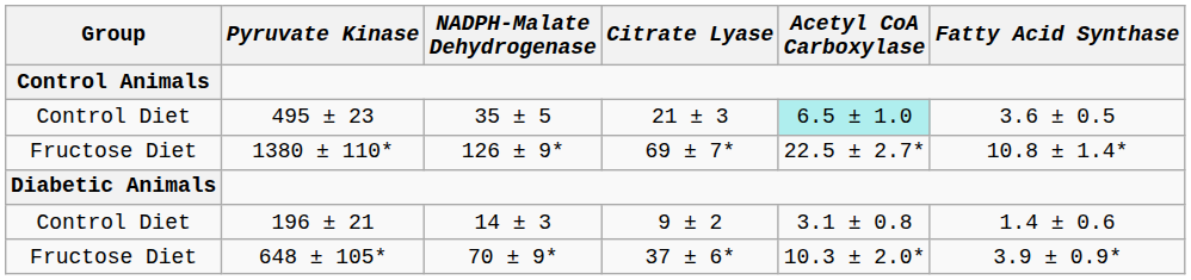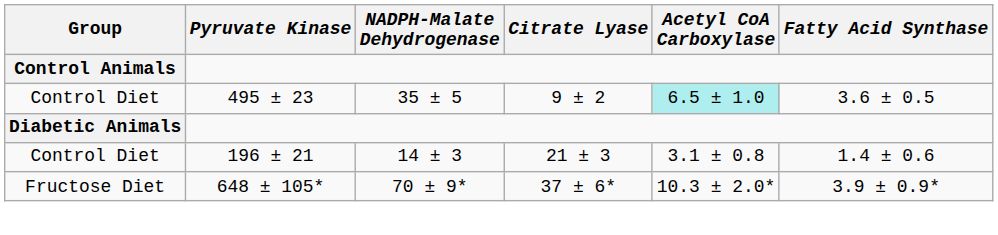495 ± 23 | Citrate Lyase: 21 ± 3 -> 9 ± 2
- row: Fructose Diet | 1380 ± 110* | 126 ± 9* | 69 ± 7* | 22.5 ± 2.7* | 10.8 ± 1.4*
196 ± 21 | Citrate Lyase: 9 ± 2 -> 21 ± 3
